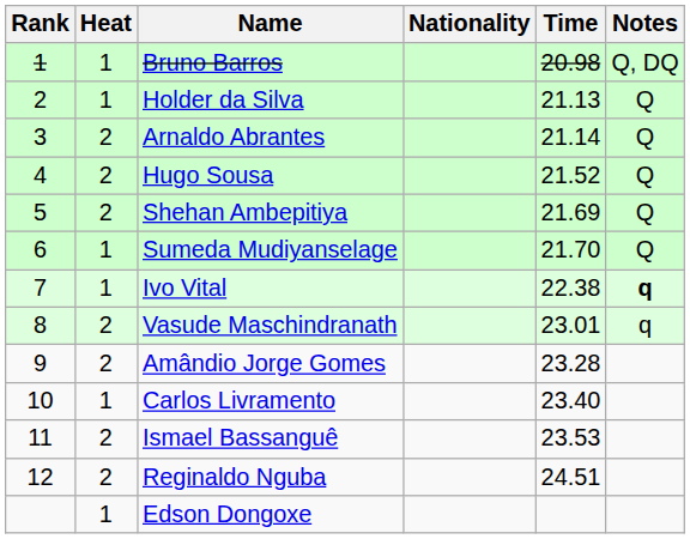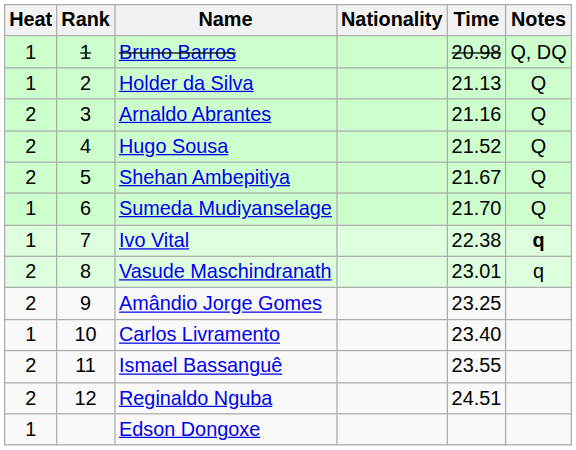columns swapped: Rank <-> Heat
Arnaldo Abrantes | Time: 21.14 -> 21.16
Shehan Ambepitiya | Time: 21.69 -> 21.67
Amândio Jorge Gomes | Time: 23.28 -> 23.25
Ismael Bassanguê | Time: 23.53 -> 23.55
